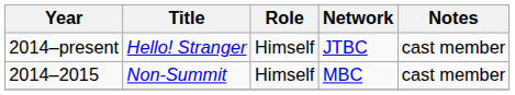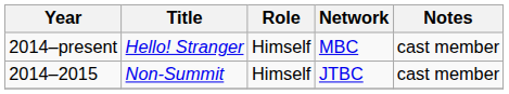2014–present | Network: JTBC -> MBC
2014–2015 | Network: MBC -> JTBC
